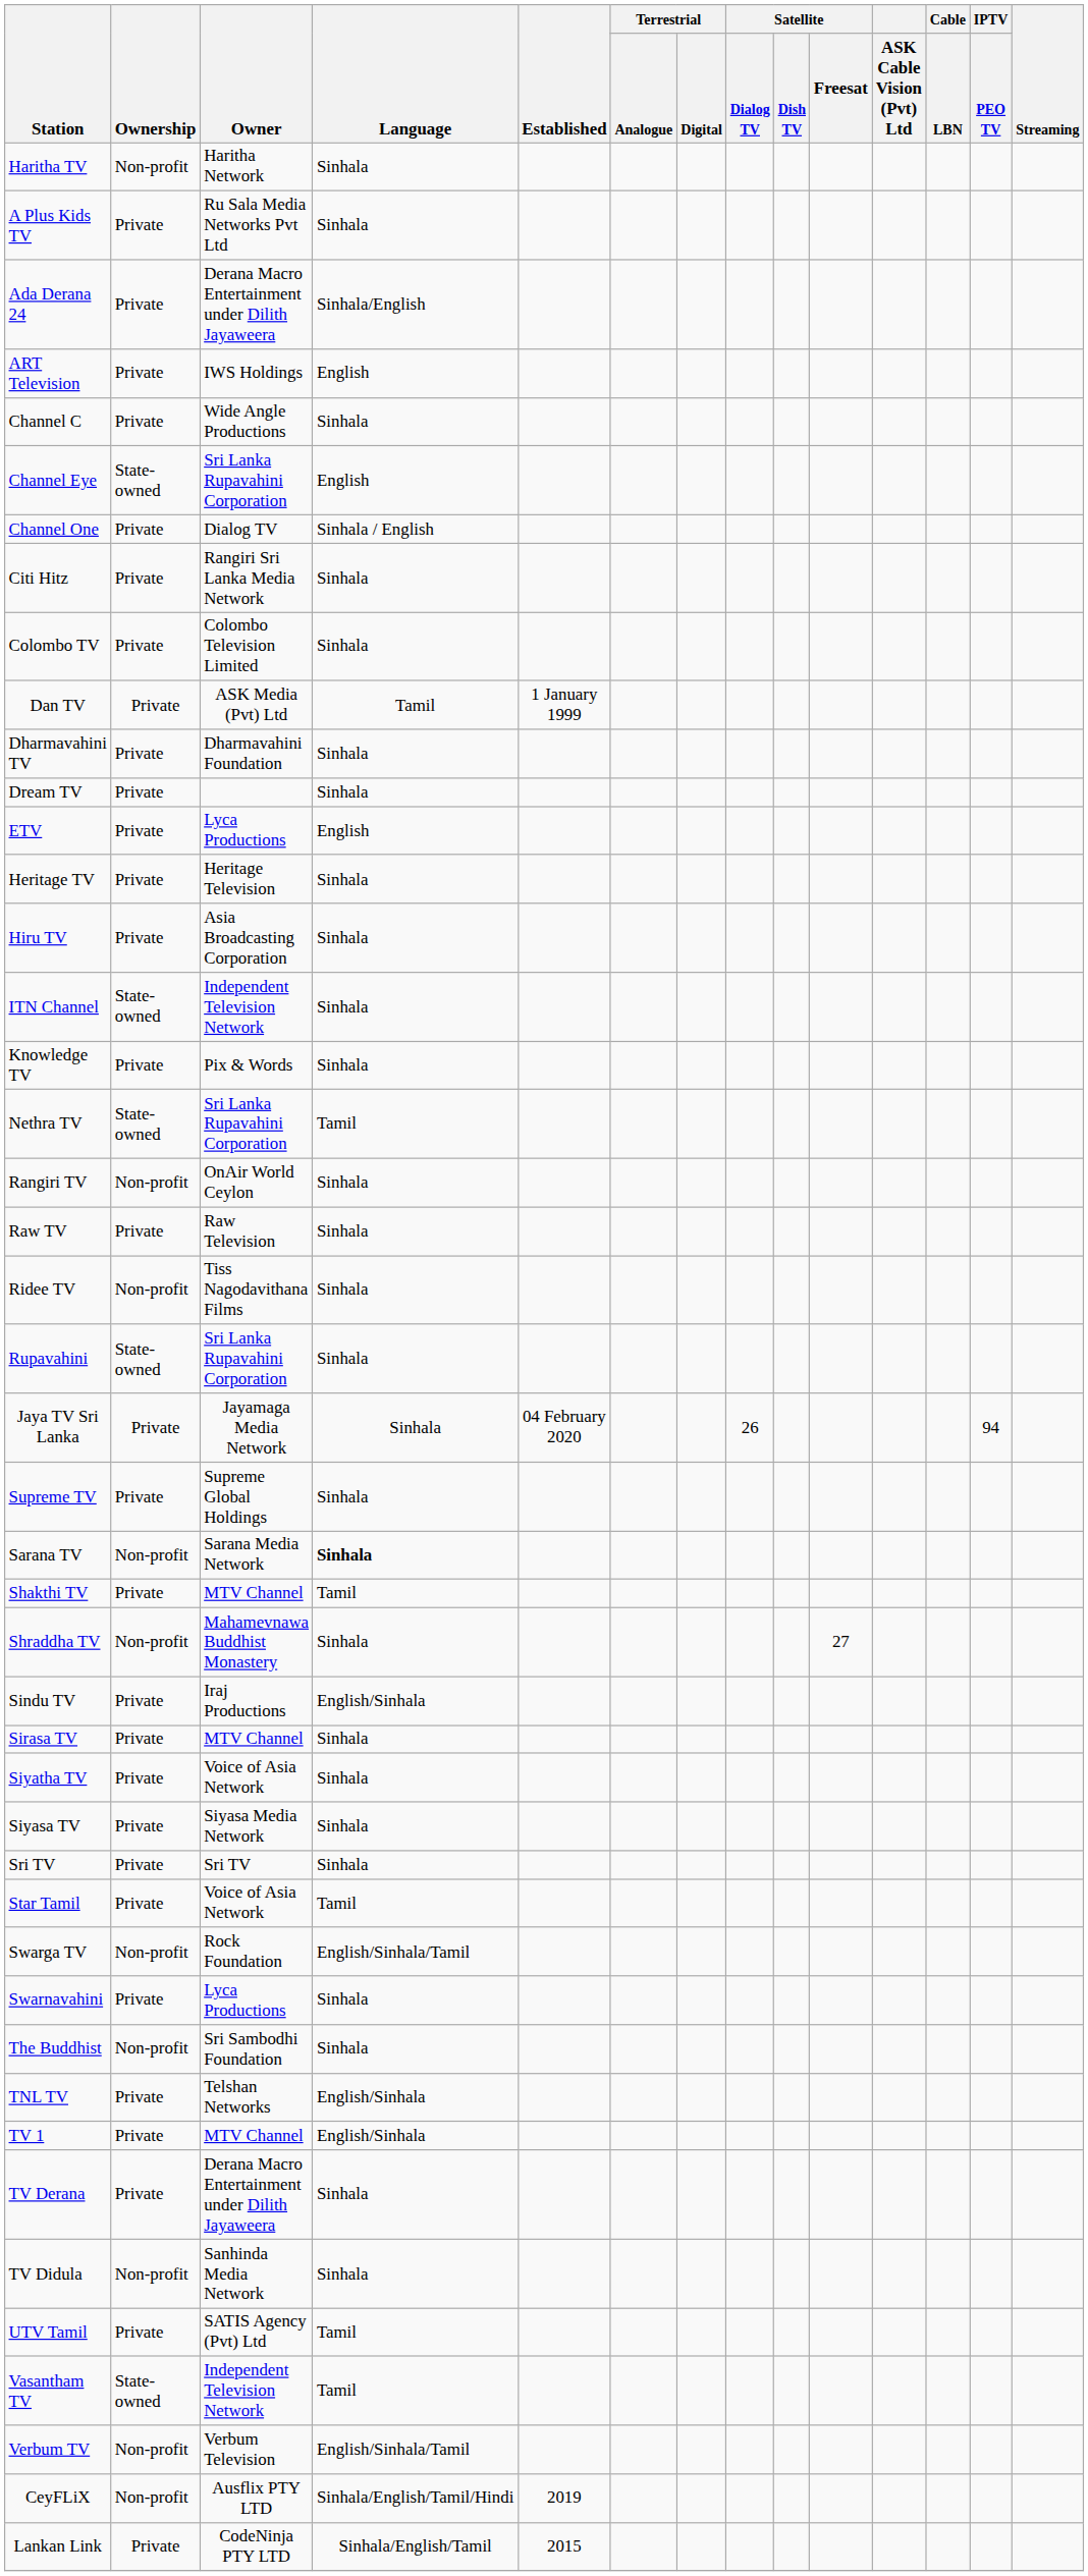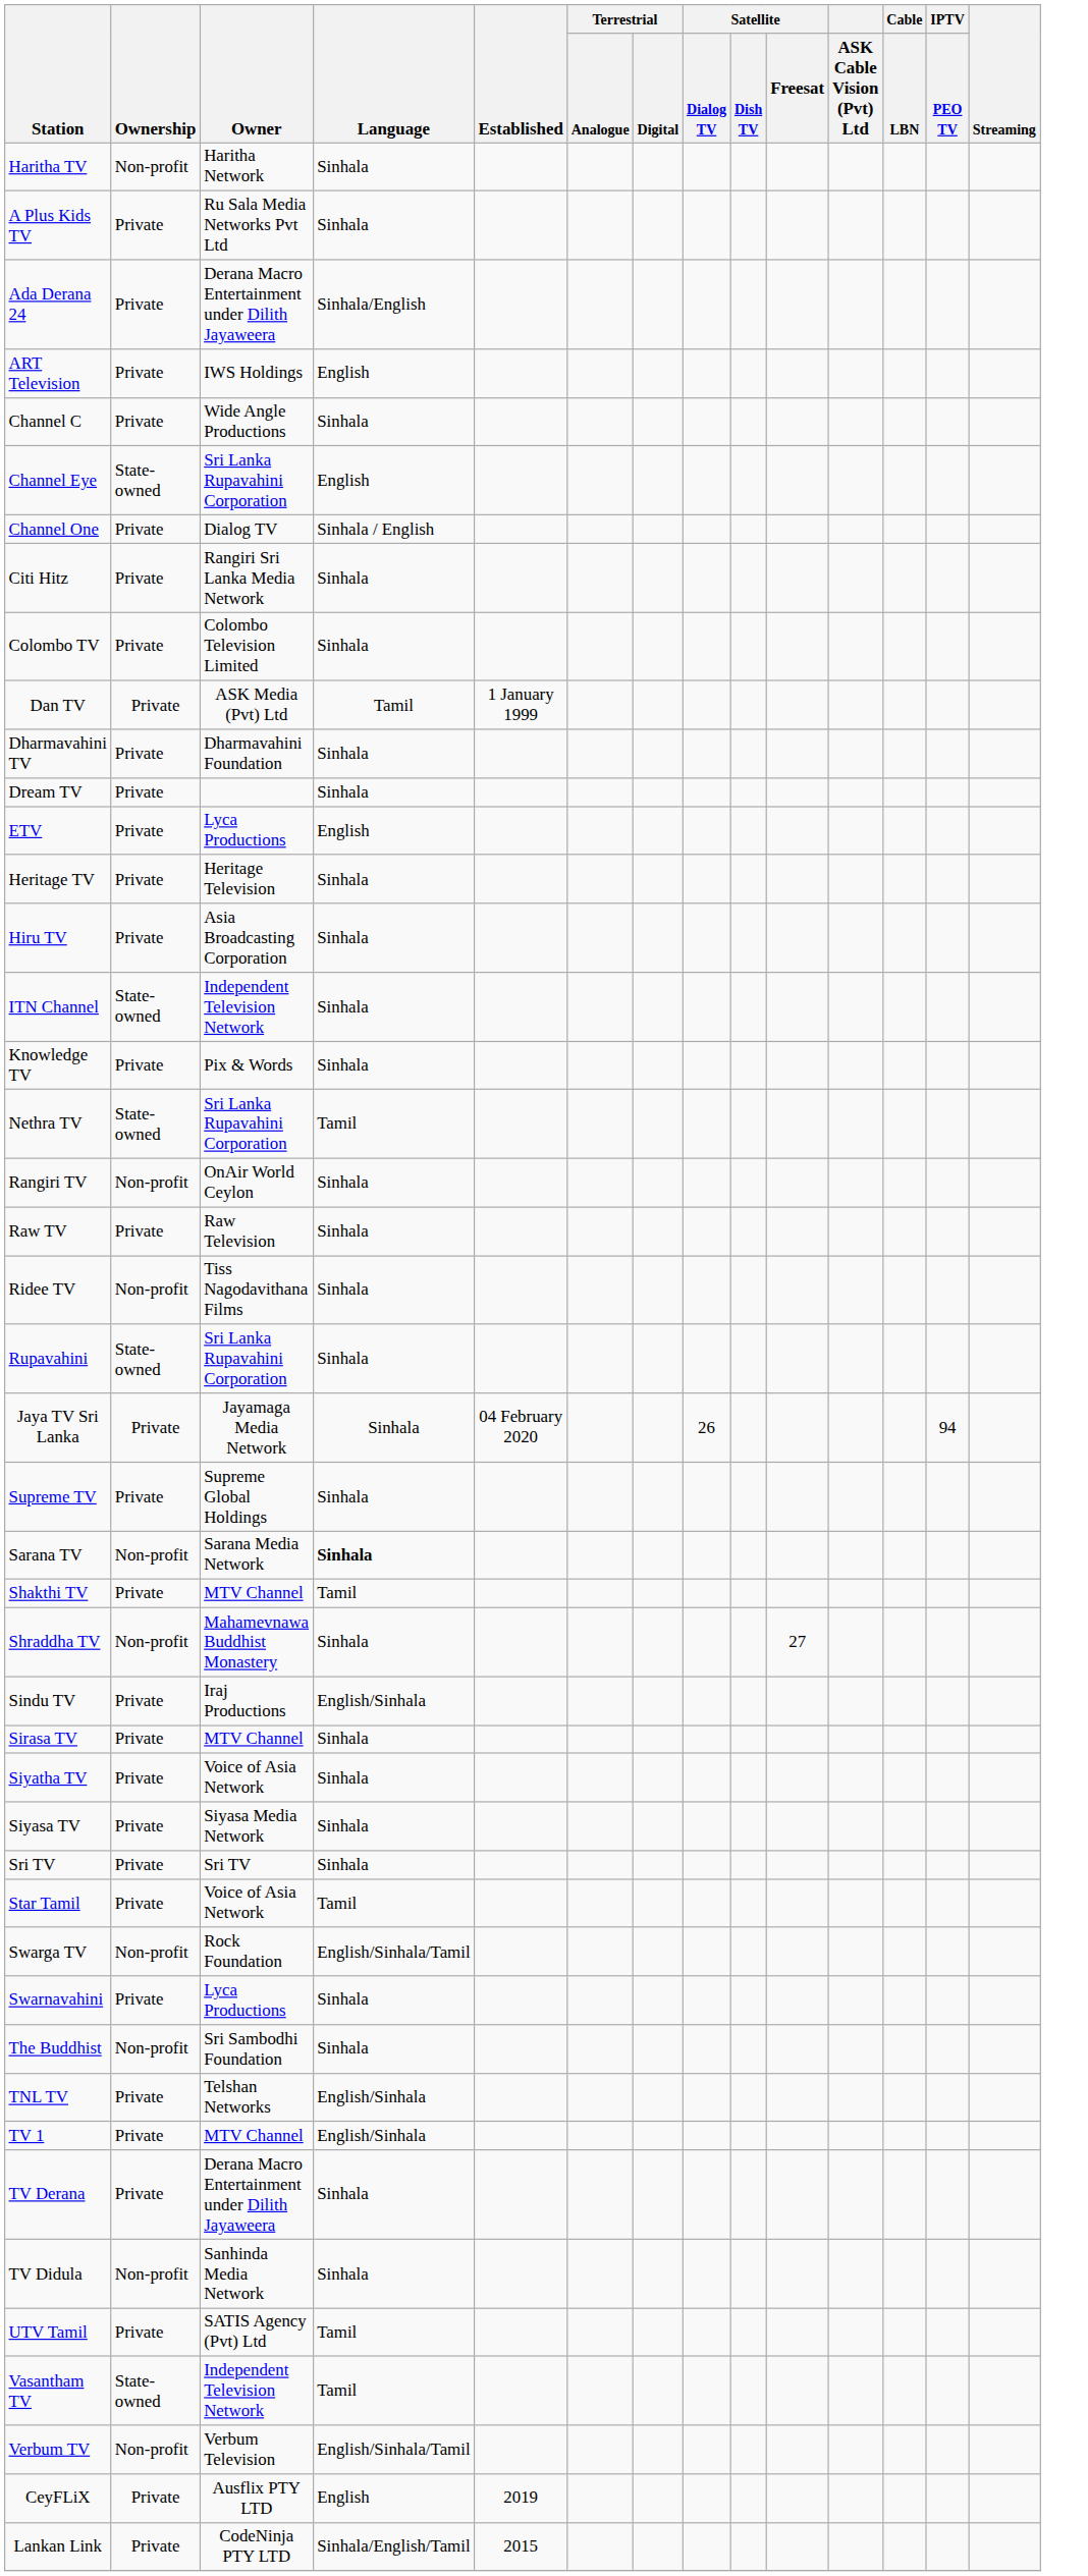CeyFLiX | Ownership: Non-profit -> Private
CeyFLiX | Language: Sinhala/English/Tamil/Hindi -> English
